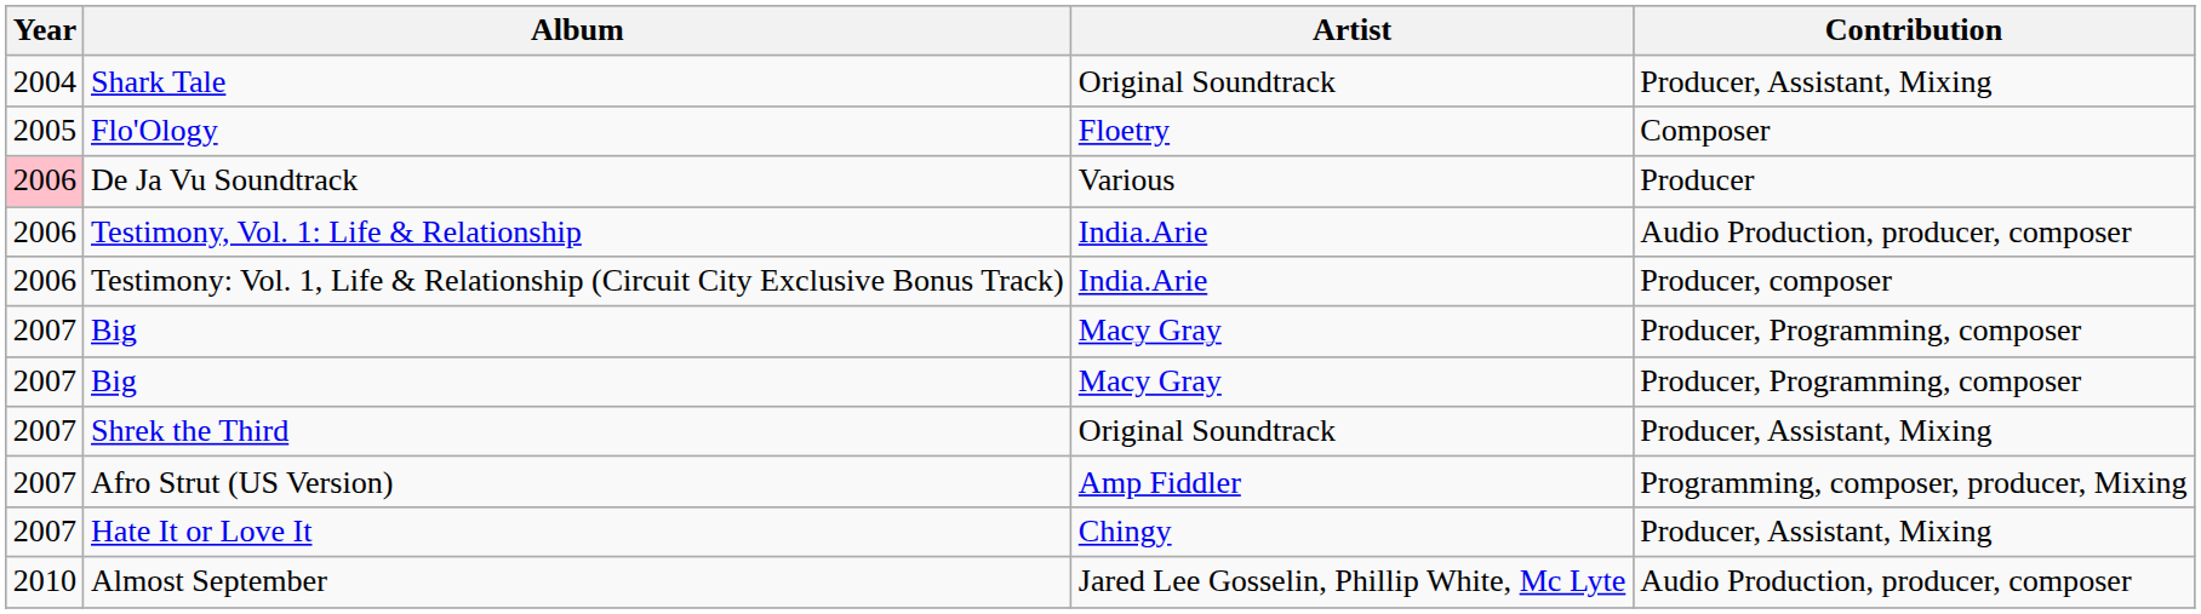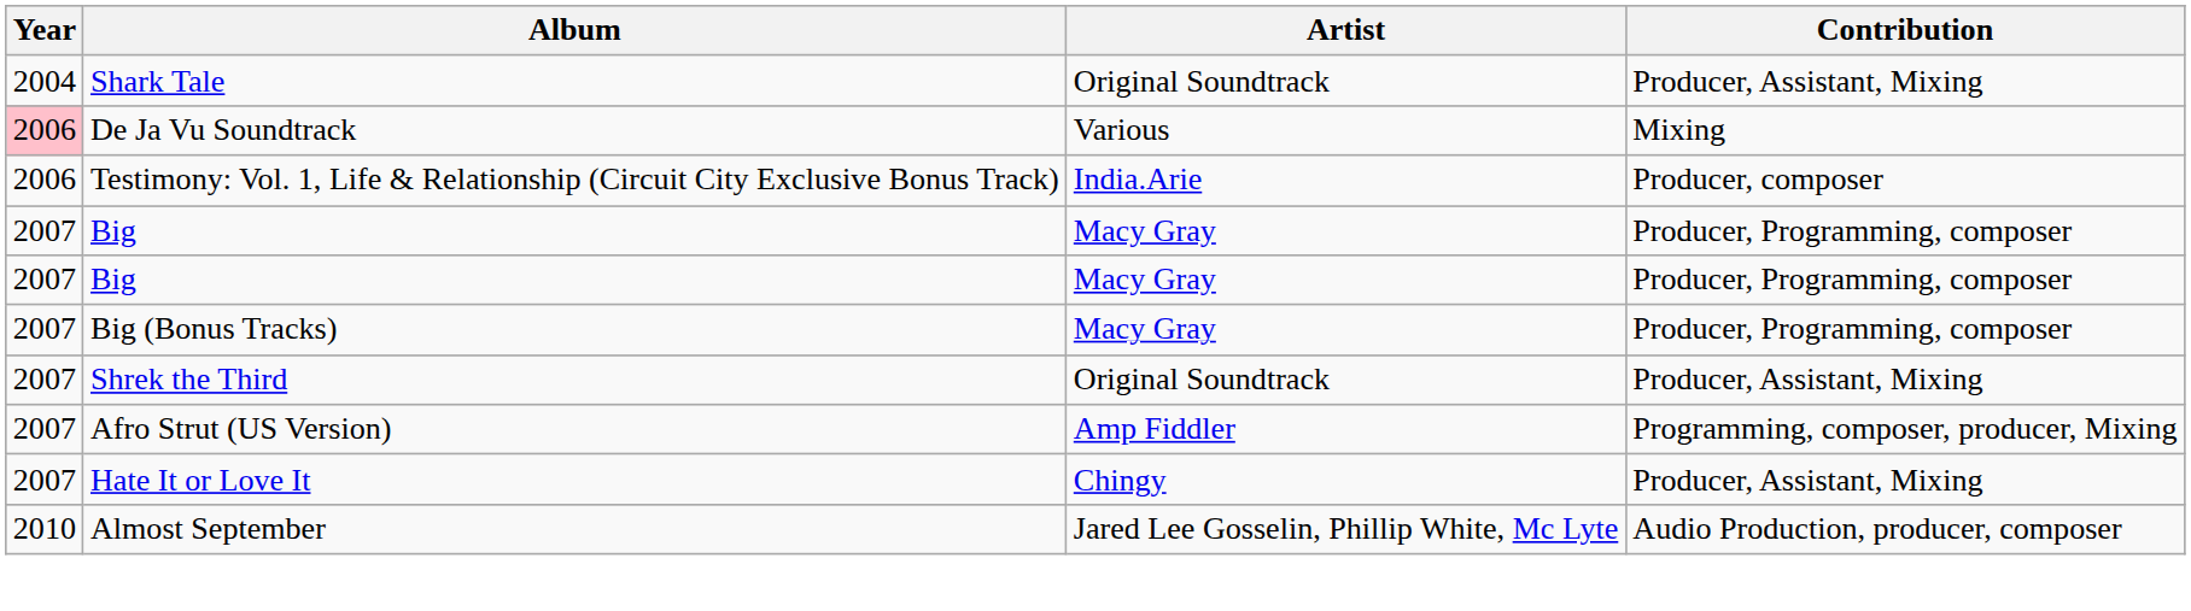- row: 2005 | Flo'Ology | Floetry | Composer
De Ja Vu Soundtrack | Contribution: Producer -> Mixing
- row: 2006 | Testimony, Vol. 1: Life & Relationship | India.Arie | Audio Production, producer, composer
+ row: 2007 | Big (Bonus Tracks) | Macy Gray | Producer, Programming, composer
